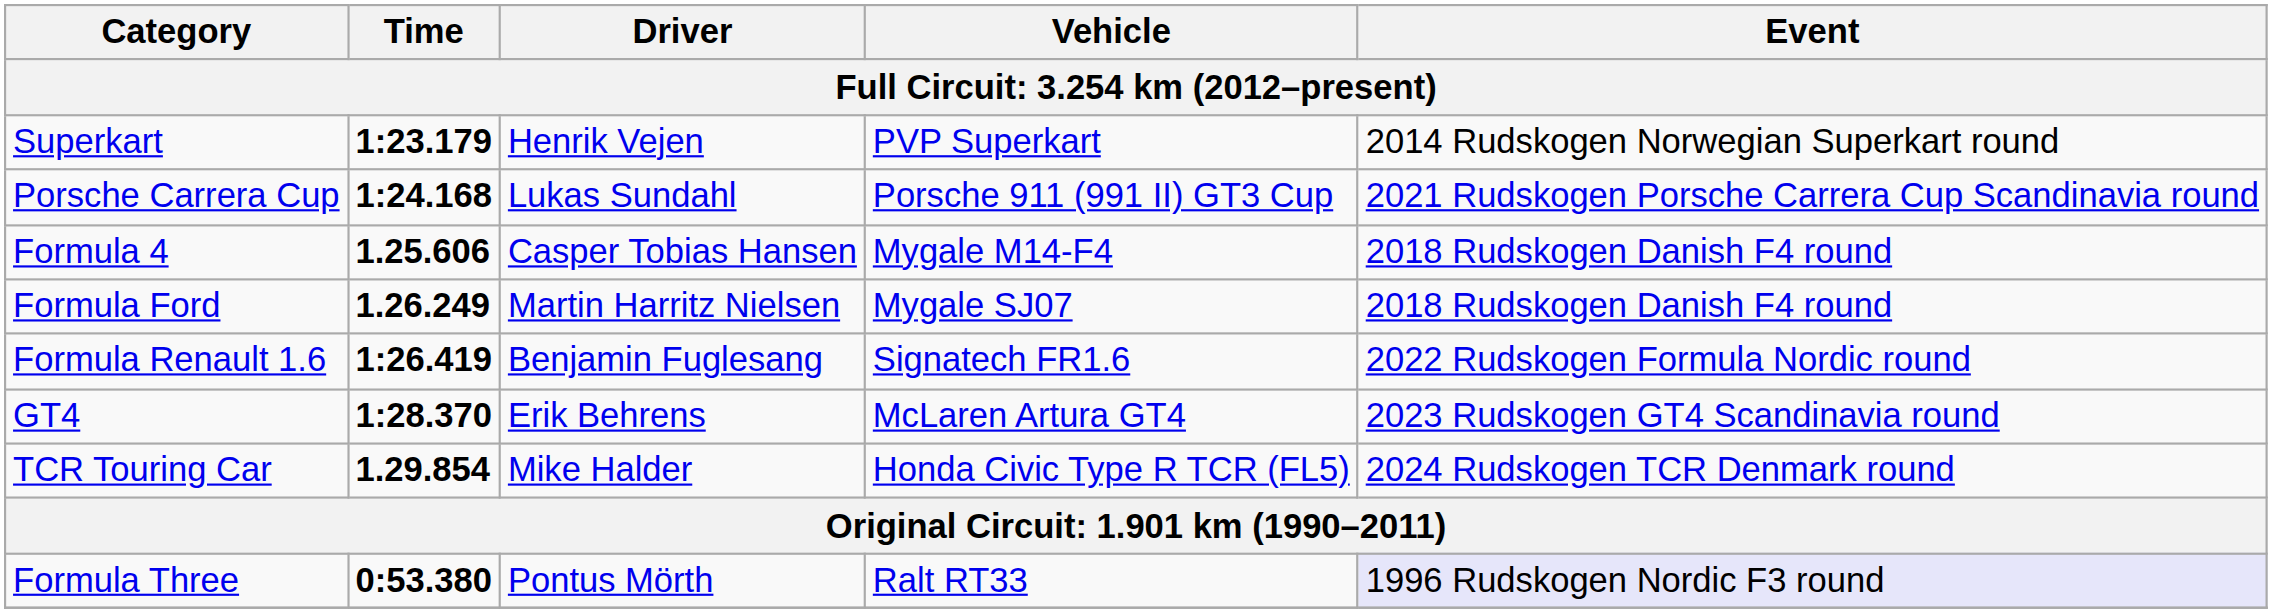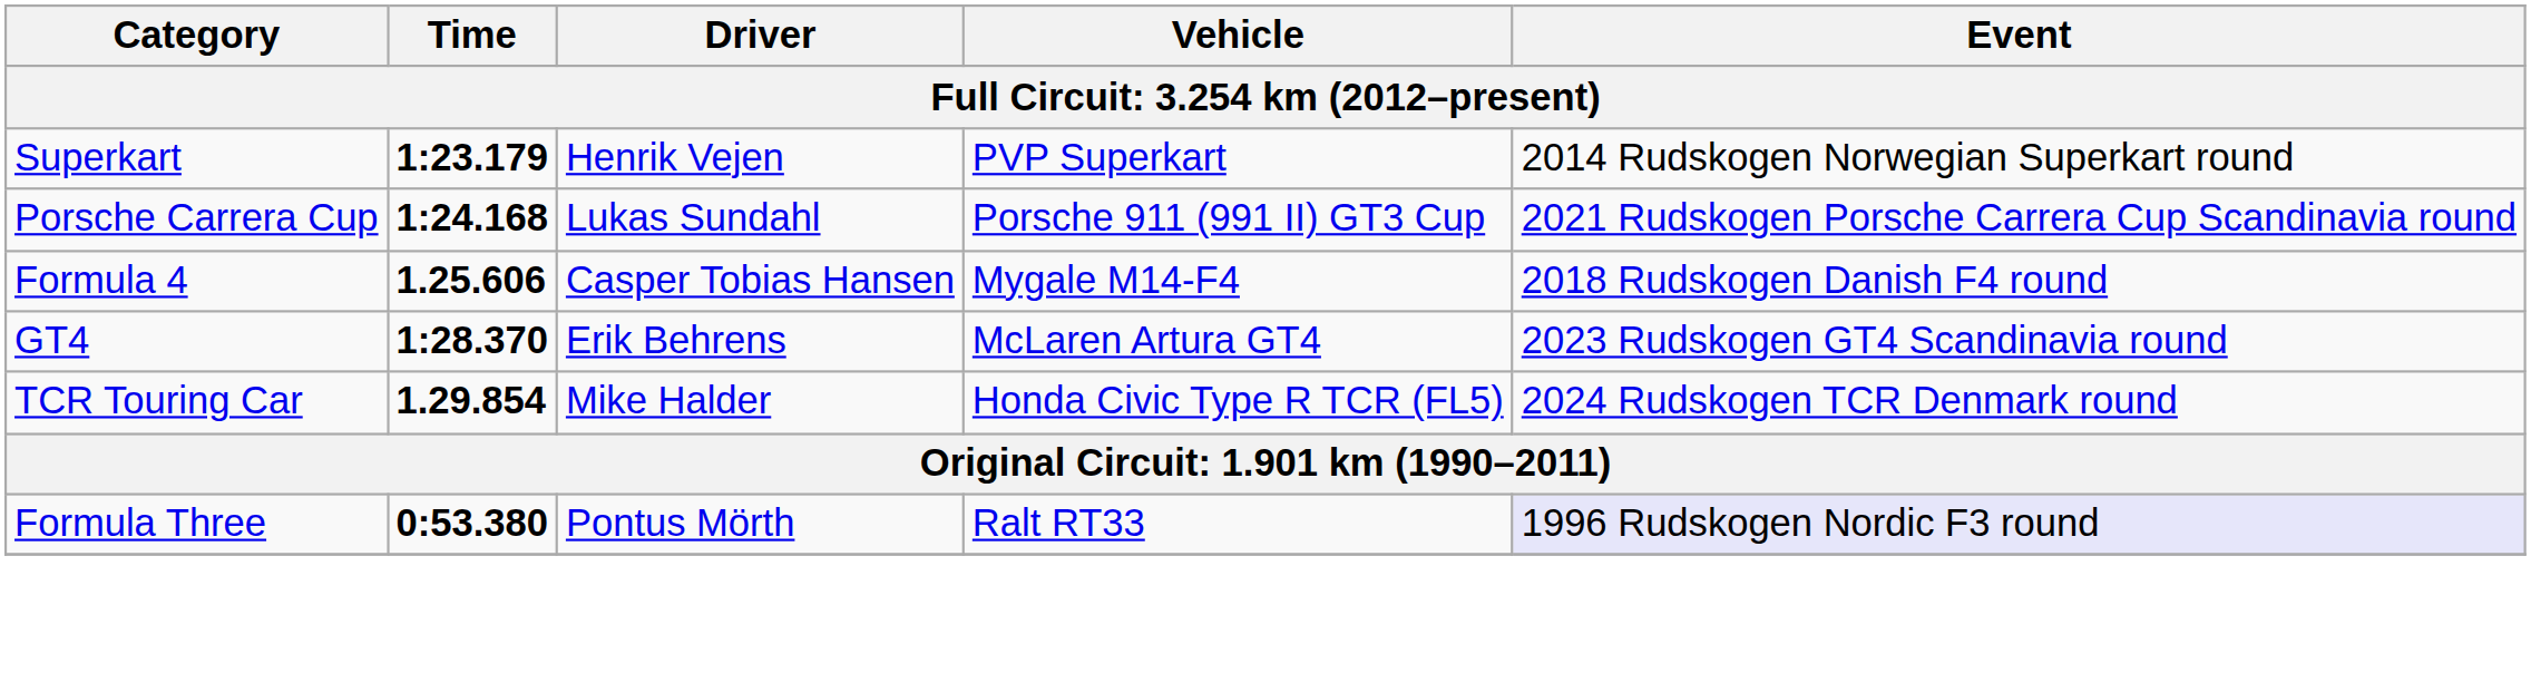- row: Formula Ford | 1.26.249 | Martin Harritz Nielsen | Mygale SJ07 | 2018 Rudskogen Danish F4 round
- row: Formula Renault 1.6 | 1:26.419 | Benjamin Fuglesang | Signatech FR1.6 | 2022 Rudskogen Formula Nordic round
